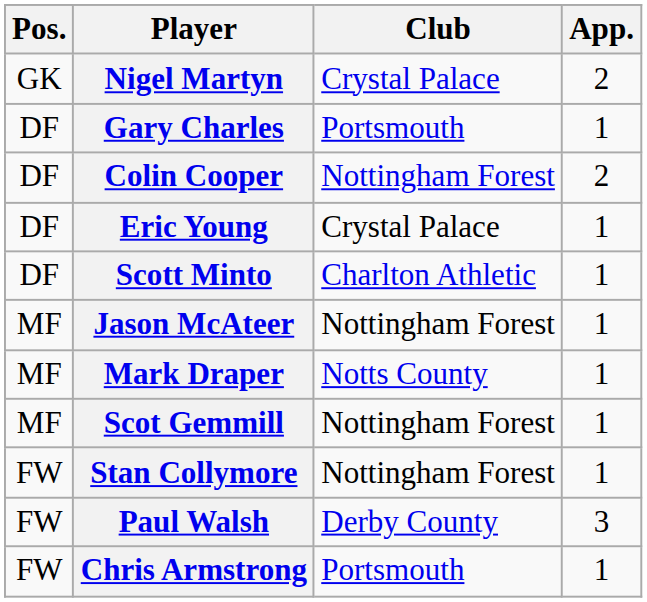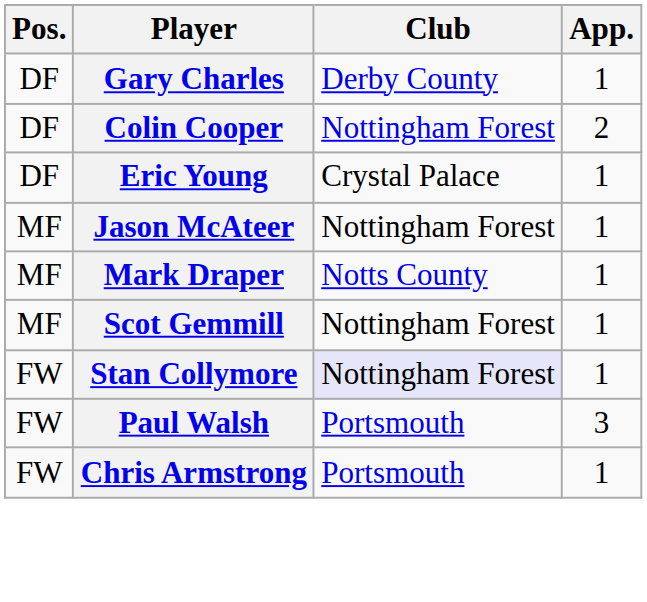- row: GK | Nigel Martyn | Crystal Palace | 2
Gary Charles | Club: Portsmouth -> Derby County
- row: DF | Scott Minto | Charlton Athletic | 1
Stan Collymore | Club: no background -> lavender background
Paul Walsh | Club: Derby County -> Portsmouth
